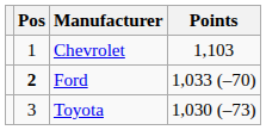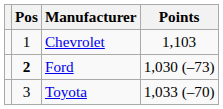Ford | Points: 1,033 (–70) -> 1,030 (–73)
Toyota | Points: 1,030 (–73) -> 1,033 (–70)
